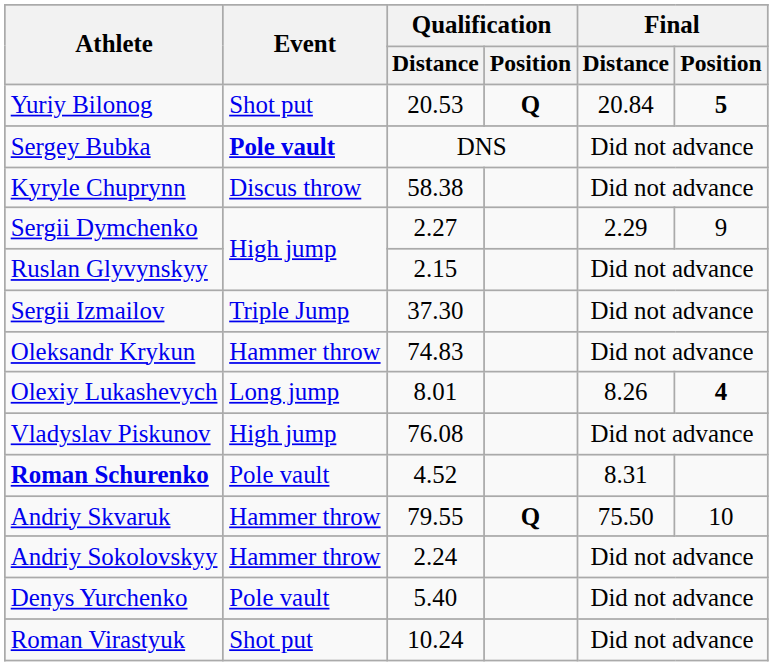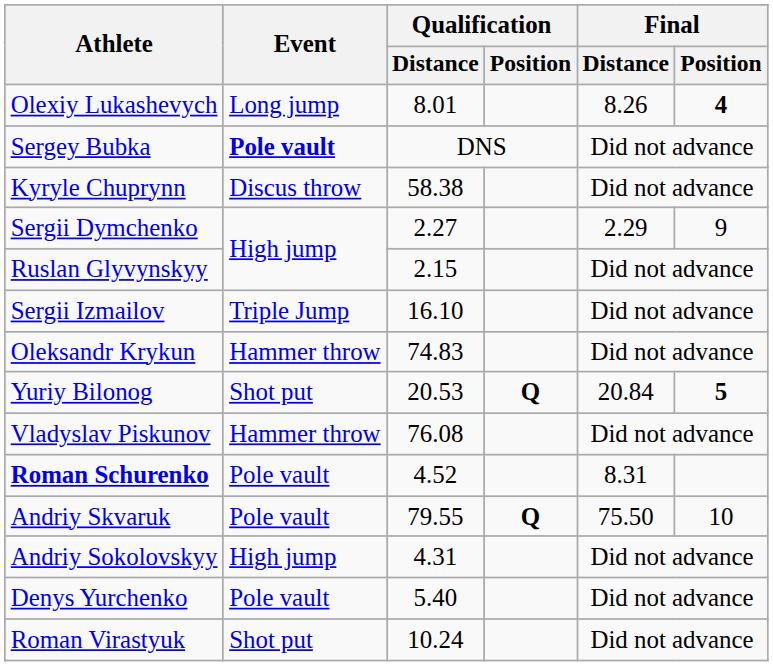rows swapped: Yuriy Bilonog <-> Olexiy Lukashevych
Sergii Izmailov | Qualification / Distance: 37.30 -> 16.10
Vladyslav Piskunov | Event: High jump -> Hammer throw
Andriy Skvaruk | Event: Hammer throw -> Pole vault
Andriy Sokolovskyy | Event: Hammer throw -> High jump
Andriy Sokolovskyy | Qualification / Distance: 2.24 -> 4.31
